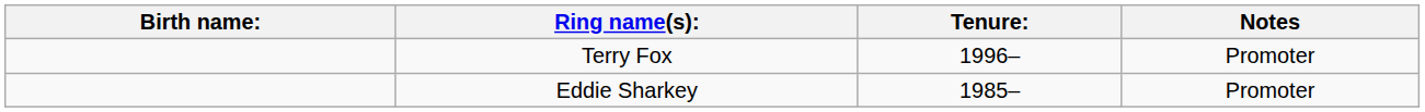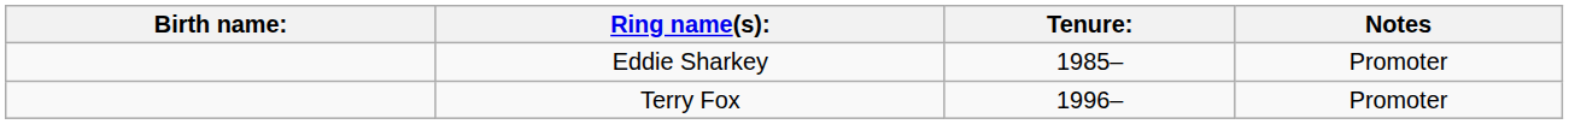rows swapped: Terry Fox <-> Eddie Sharkey
